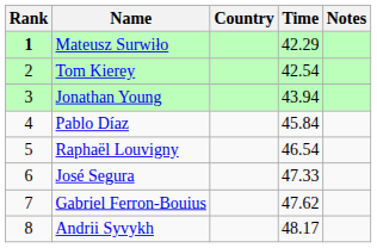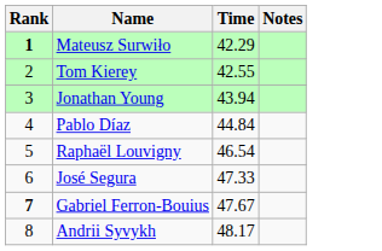- column: Country
Tom Kierey | Time: 42.54 -> 42.55
Pablo Díaz | Time: 45.84 -> 44.84
Gabriel Ferron-Bouius | Rank: normal -> bold
Gabriel Ferron-Bouius | Time: 47.62 -> 47.67
